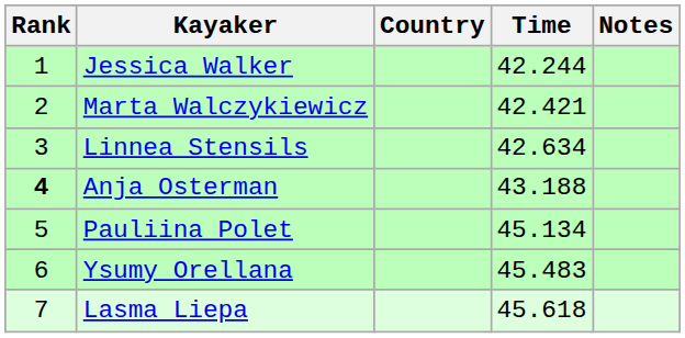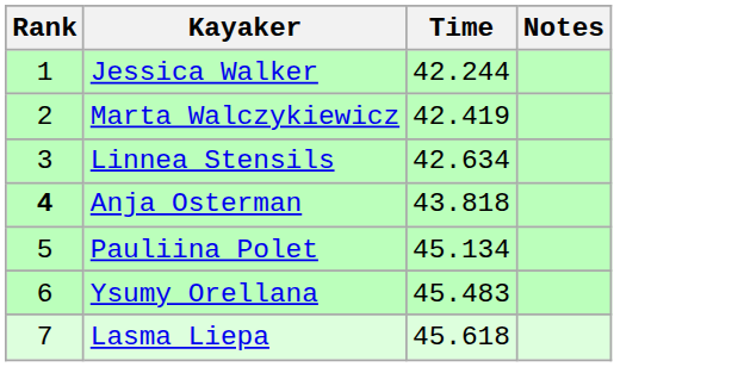- column: Country
Marta Walczykiewicz | Time: 42.421 -> 42.419
Anja Osterman | Time: 43.188 -> 43.818
